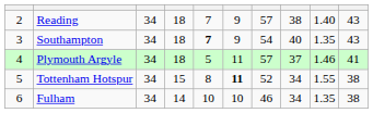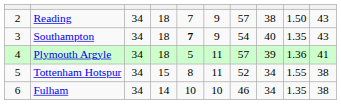Reading | column 9: 1.40 -> 1.50
Plymouth Argyle | column 8: 37 -> 39
Plymouth Argyle | column 9: 1.46 -> 1.36
Tottenham Hotspur | column 6: bold -> normal
